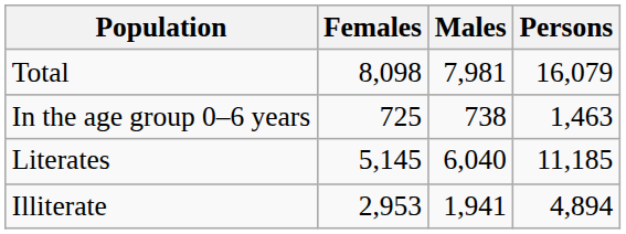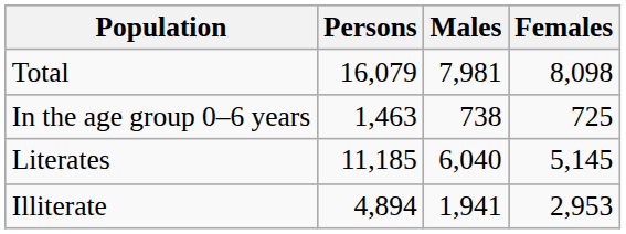columns swapped: Persons <-> Females
